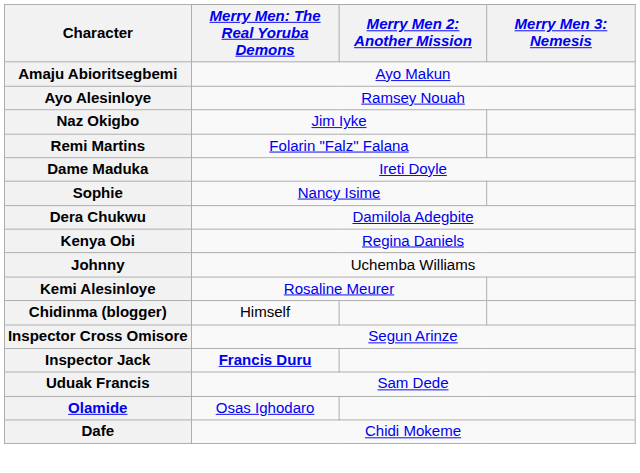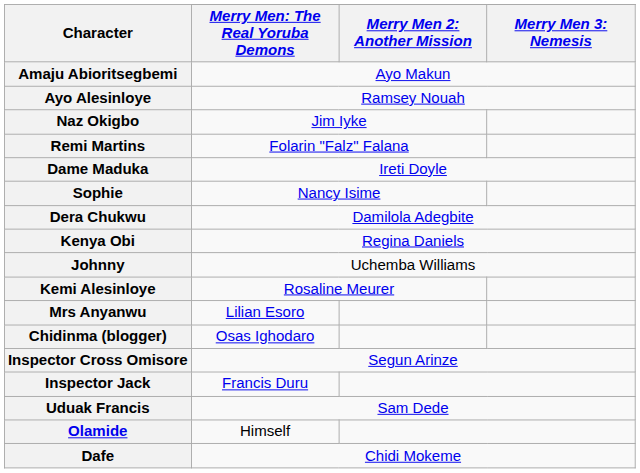+ row: Mrs Anyanwu | Lilian Esoro
Chidinma (blogger) | column 2: Himself -> Osas Ighodaro
Inspector Jack | column 2: bold -> normal
Olamide | column 2: Osas Ighodaro -> Himself
